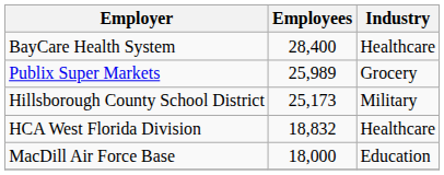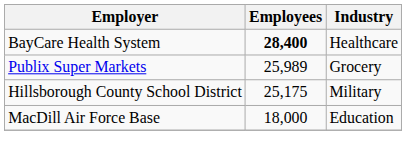BayCare Health System | Employees: normal -> bold
Hillsborough County School District | Employees: 25,173 -> 25,175
- row: HCA West Florida Division | 18,832 | Healthcare
